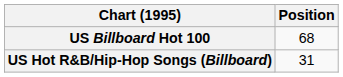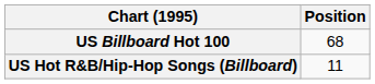US Hot R&B/Hip-Hop Songs (Billboard) | Position: 31 -> 11
